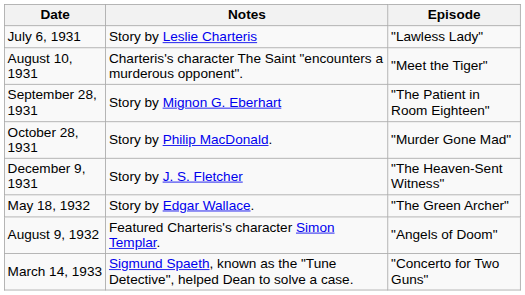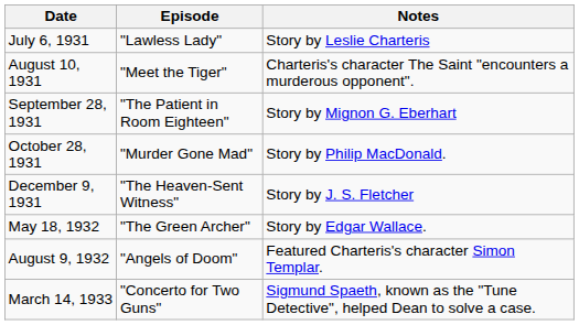columns swapped: Episode <-> Notes
